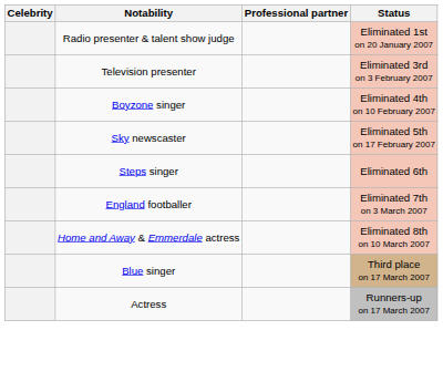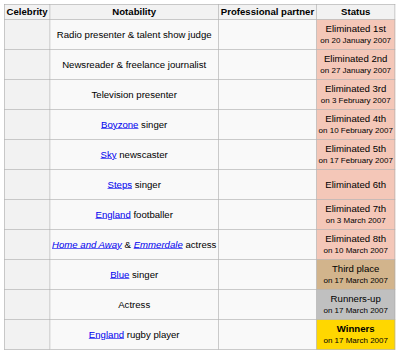+ row: Newsreader & freelance journalist | Eliminated 2nd on 27 January 2007
+ row: England rugby player | Winners on 17 March 2007
